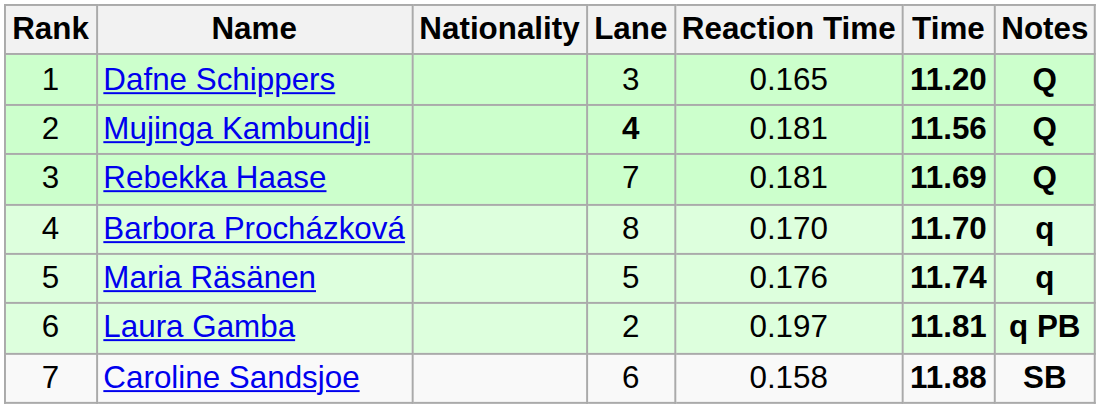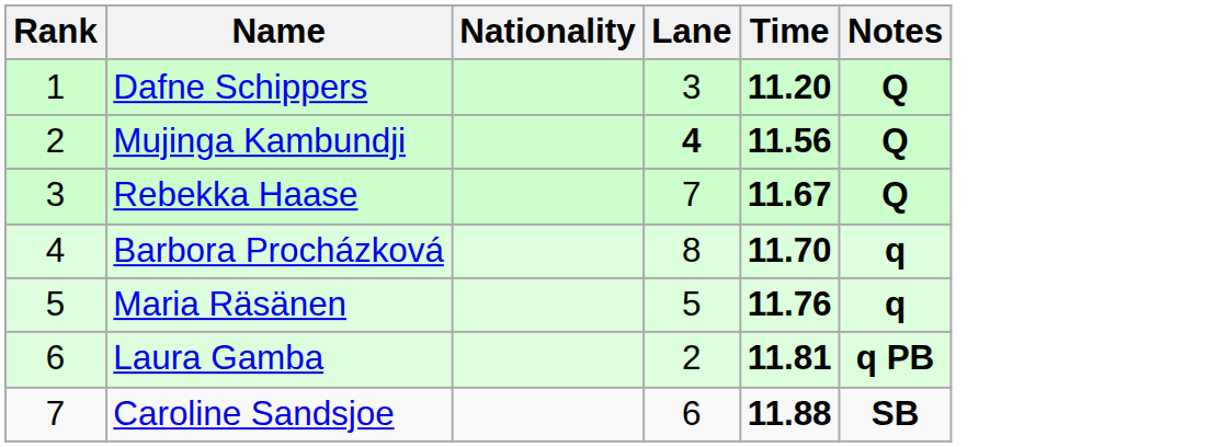- column: Reaction Time | 0.165 | 0.181 | 0.181 | 0.170 | 0.176 | 0.197 | 0.158
Rebekka Haase | Time: 11.69 -> 11.67
Maria Räsänen | Time: 11.74 -> 11.76
